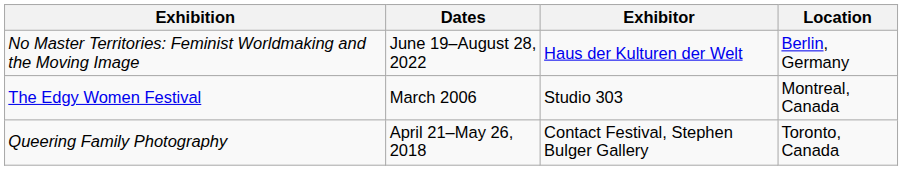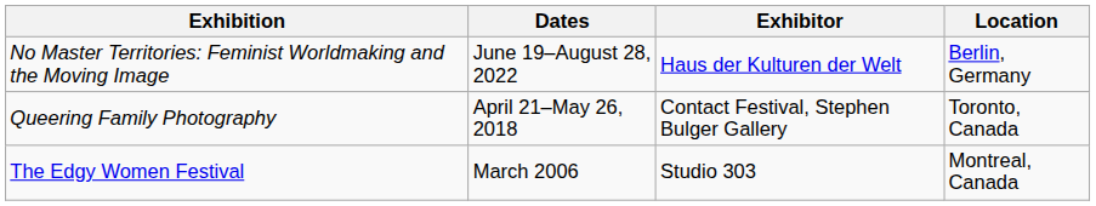rows swapped: Queering Family Photography <-> The Edgy Women Festival
